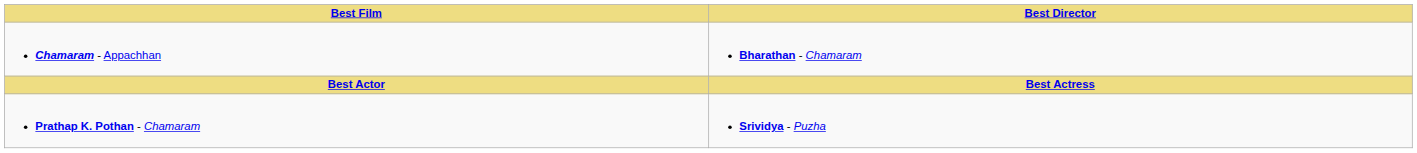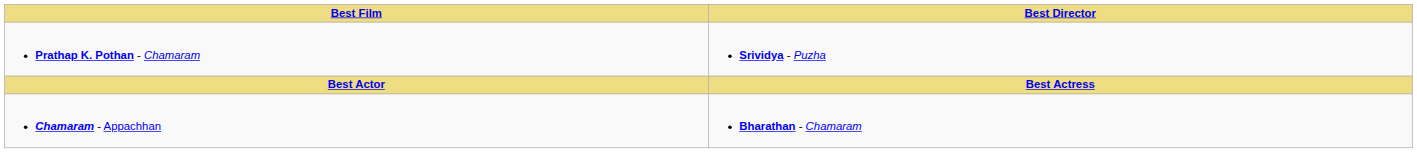rows swapped: Chamaram - Appachhan <-> Prathap K. Pothan - Chamaram
